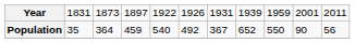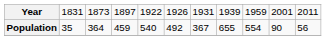Population | column 8: 652 -> 655
Population | column 9: 550 -> 554
